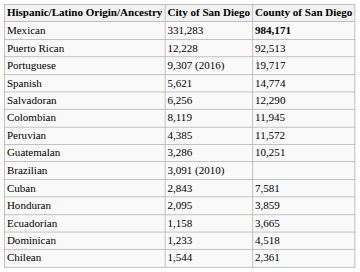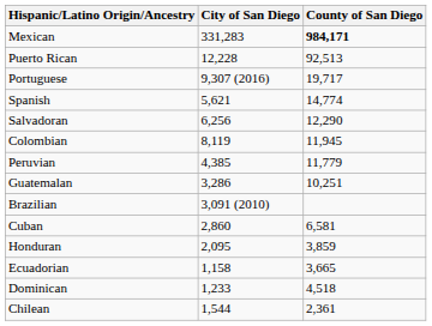Peruvian | County of San Diego: 11,572 -> 11,779
Cuban | City of San Diego: 2,843 -> 2,860
Cuban | County of San Diego: 7,581 -> 6,581
